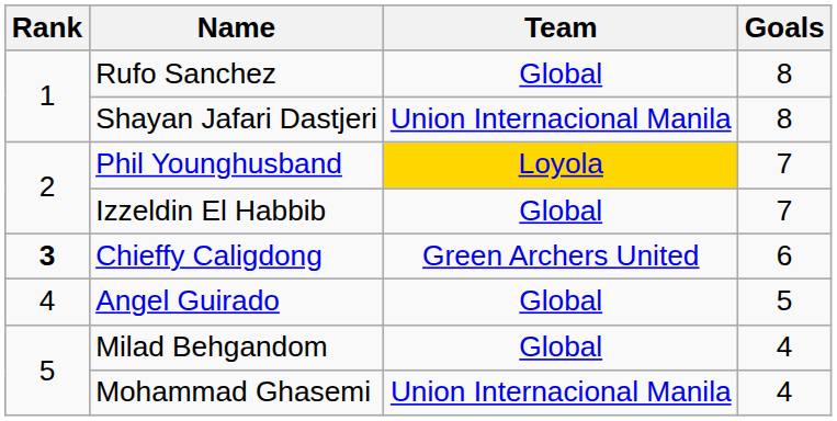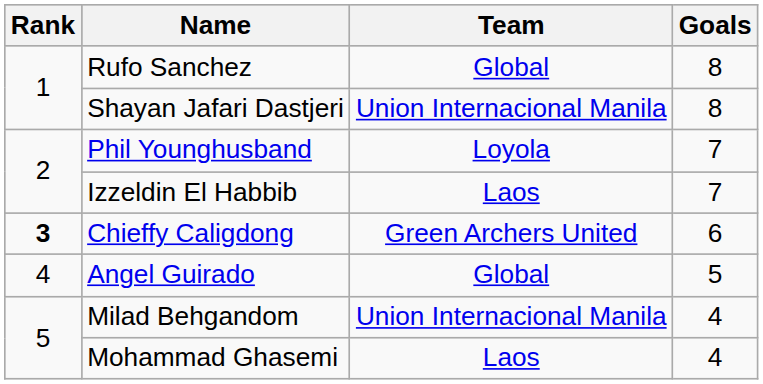Phil Younghusband | Team: gold background -> no background
Izzeldin El Habbib | Team: Global -> Laos
Milad Behgandom | Team: Global -> Union Internacional Manila
Mohammad Ghasemi | Team: Union Internacional Manila -> Laos
